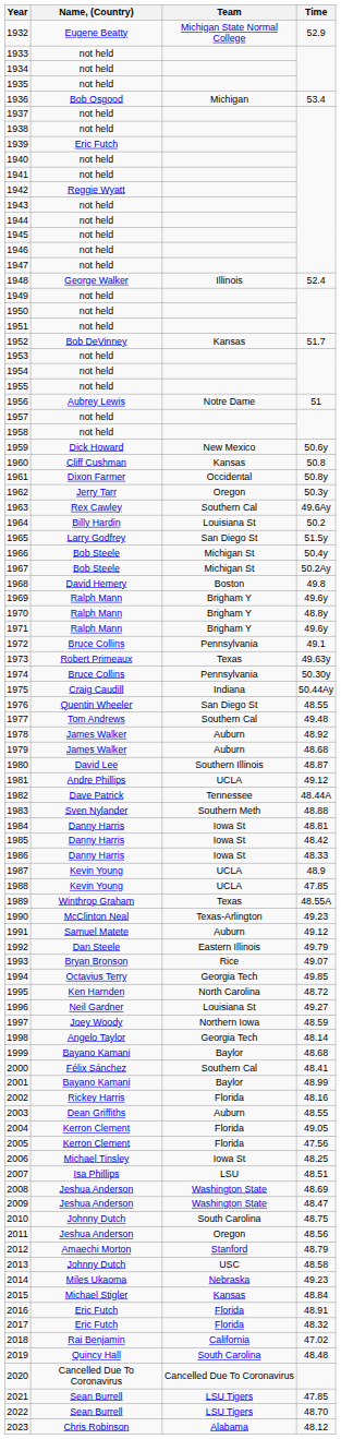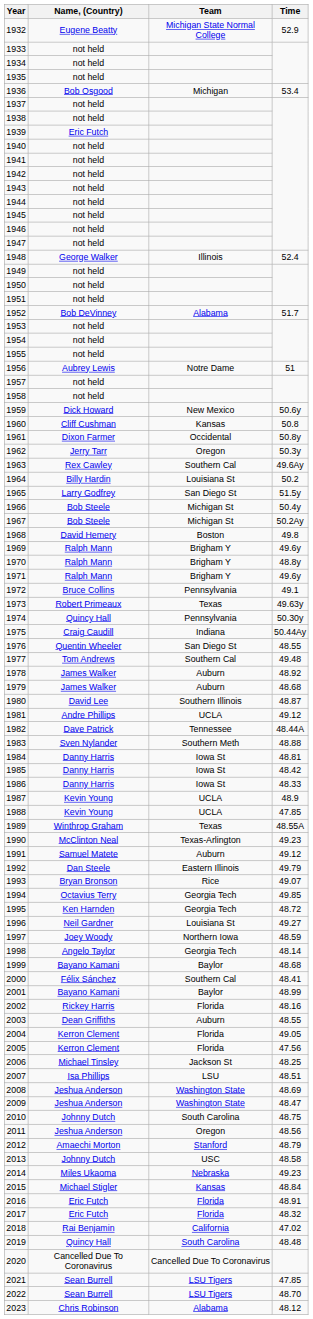1942 | Name, (Country): Reggie Wyatt -> not held
1952 | Team: Kansas -> Alabama
1974 | Name, (Country): Bruce Collins -> Quincy Hall
1995 | Team: North Carolina -> Georgia Tech
2006 | Team: Iowa St -> Jackson St
